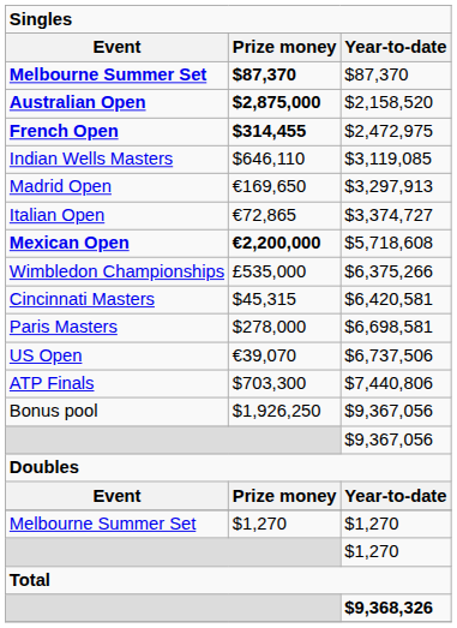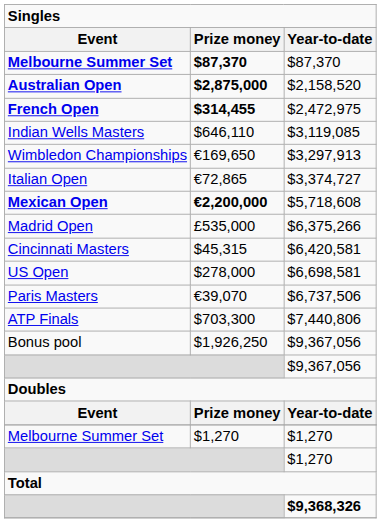€169,650 | Event: Madrid Open -> Wimbledon Championships
£535,000 | Event: Wimbledon Championships -> Madrid Open
$278,000 | Event: Paris Masters -> US Open
€39,070 | Event: US Open -> Paris Masters
